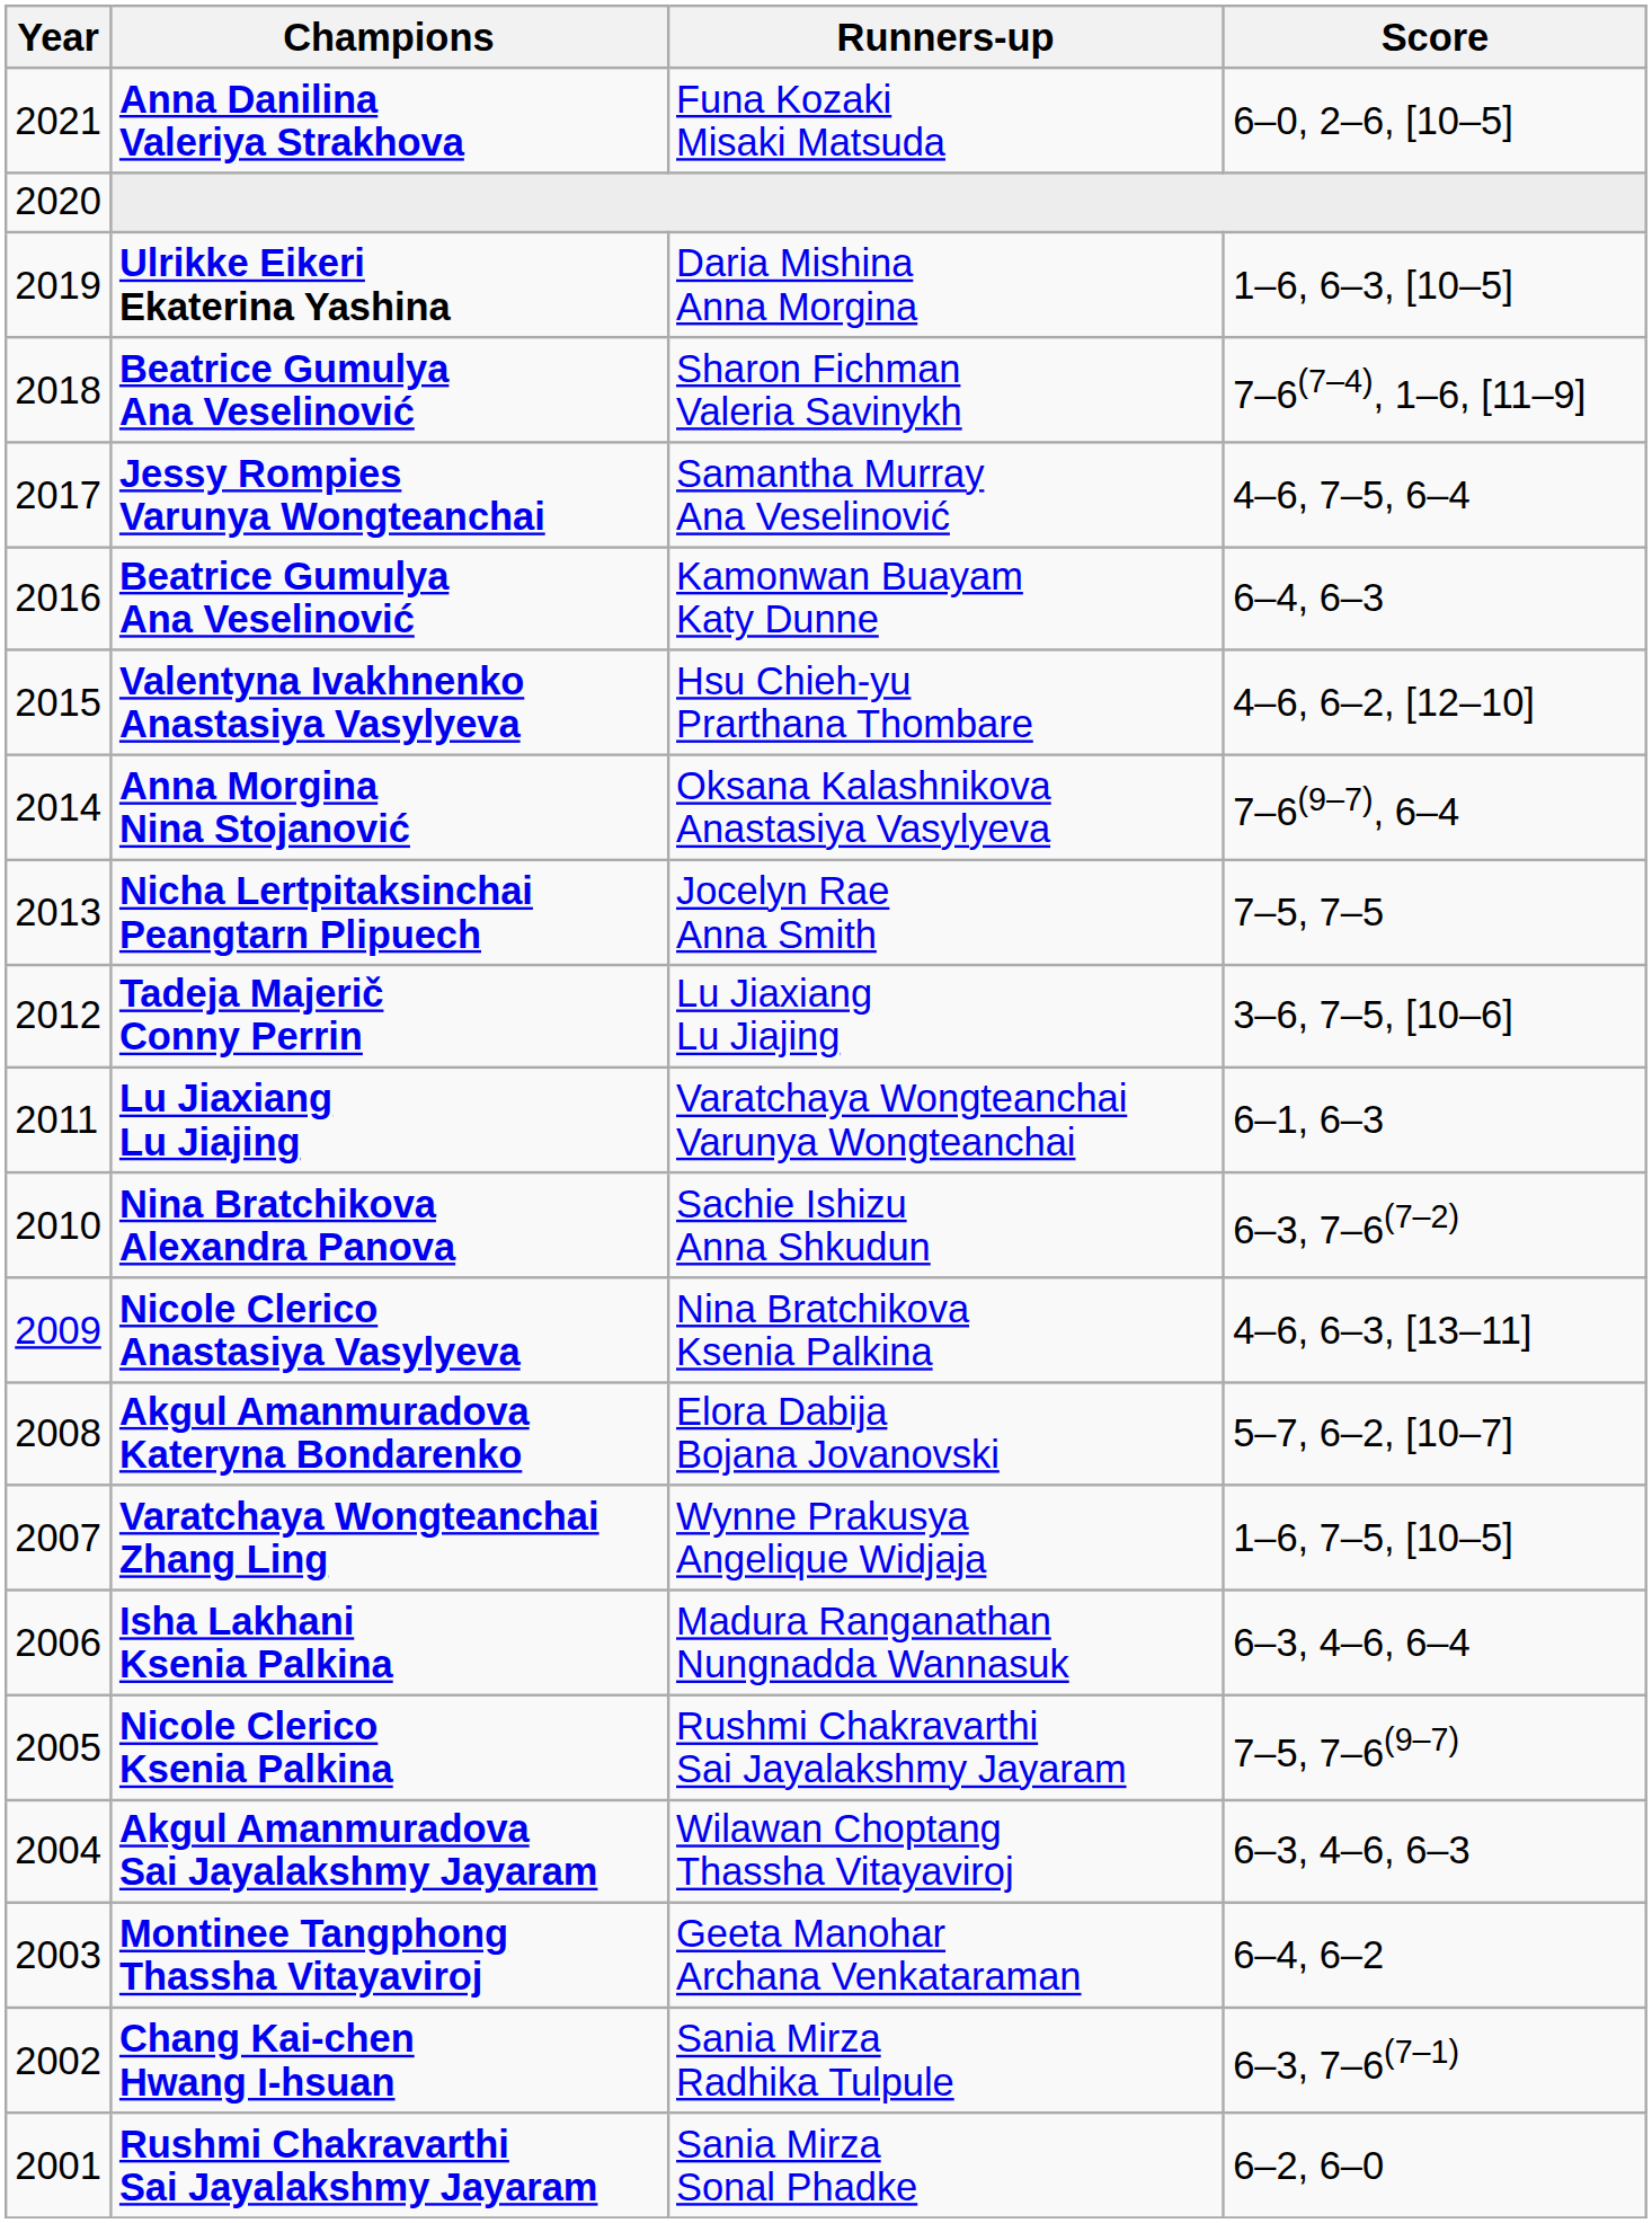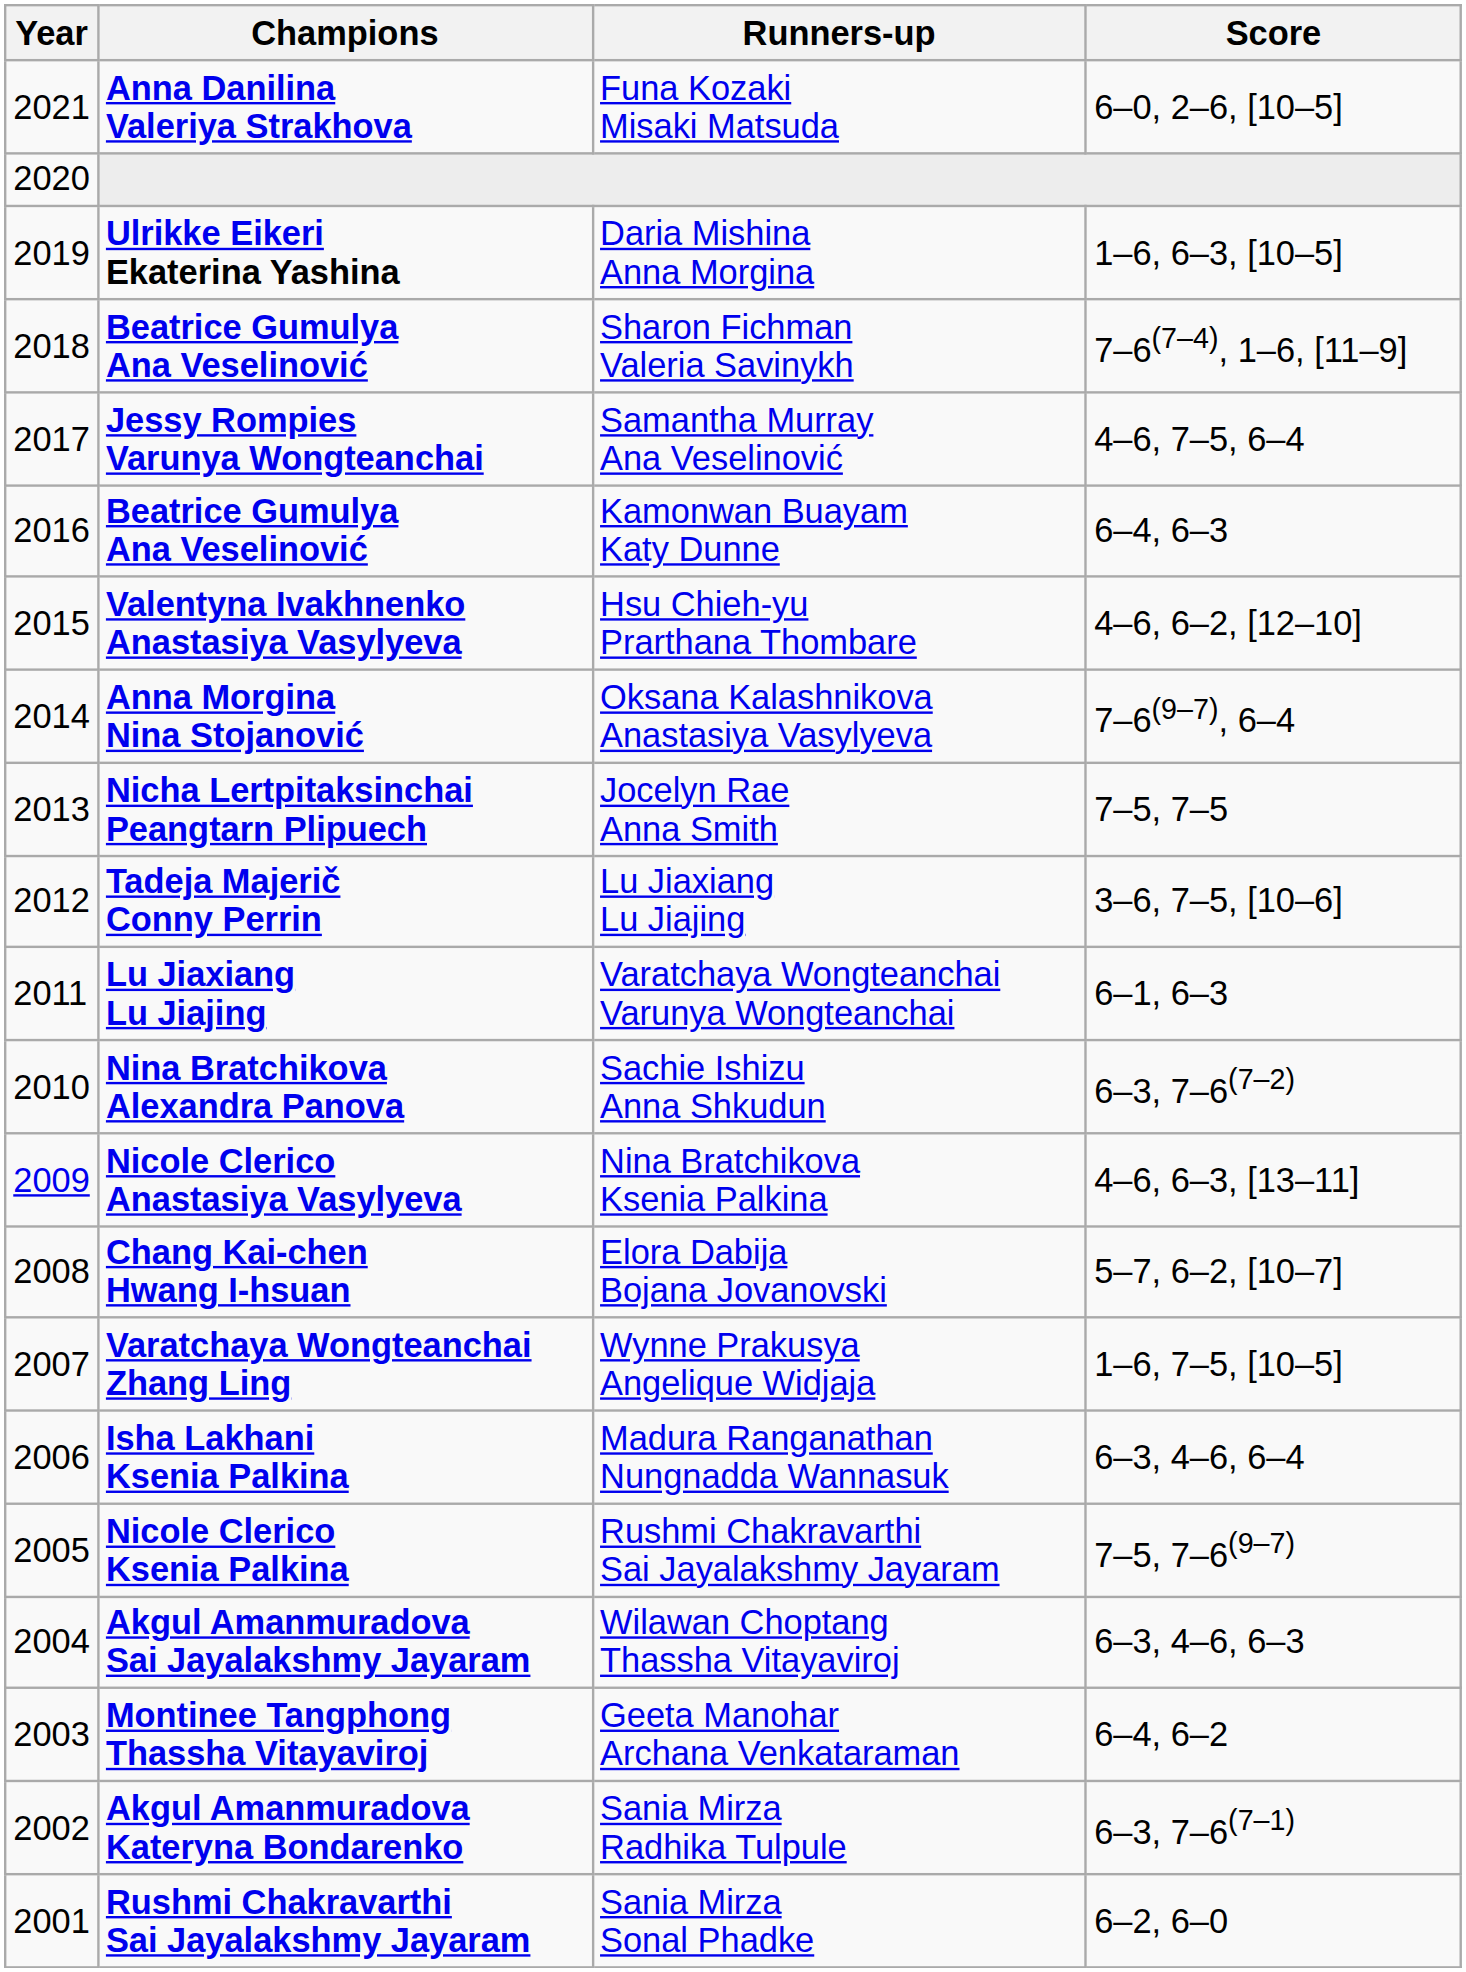Elora Dabija Bojana Jovanovski | Champions: Akgul Amanmuradova Kateryna Bondarenko -> Chang Kai-chen Hwang I-hsuan
Sania Mirza Radhika Tulpule | Champions: Chang Kai-chen Hwang I-hsuan -> Akgul Amanmuradova Kateryna Bondarenko
